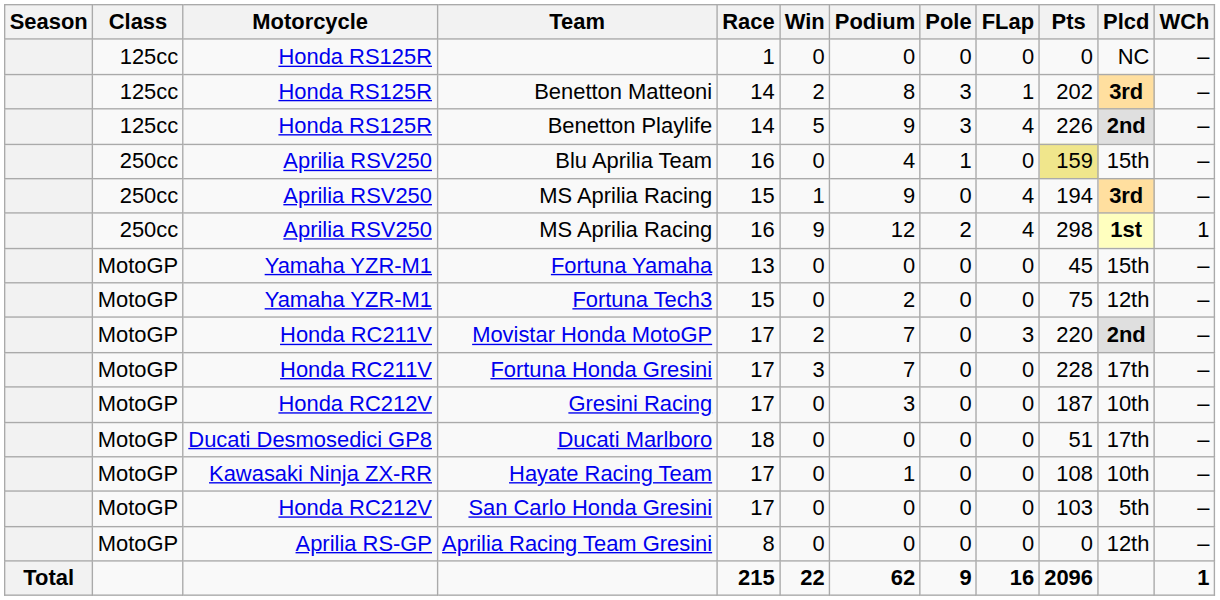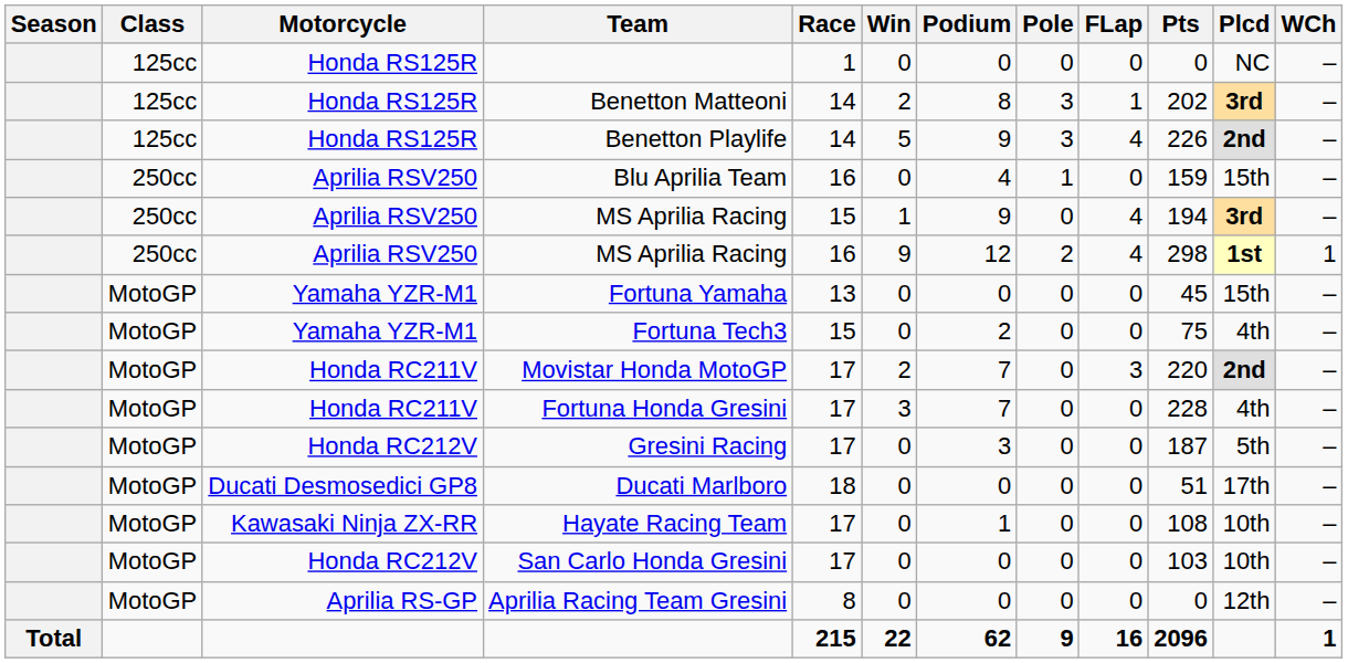Blu Aprilia Team | Pts: khaki background -> no background
Fortuna Tech3 | Plcd: 12th -> 4th
Fortuna Honda Gresini | Plcd: 17th -> 4th
Gresini Racing | Plcd: 10th -> 5th
San Carlo Honda Gresini | Plcd: 5th -> 10th
